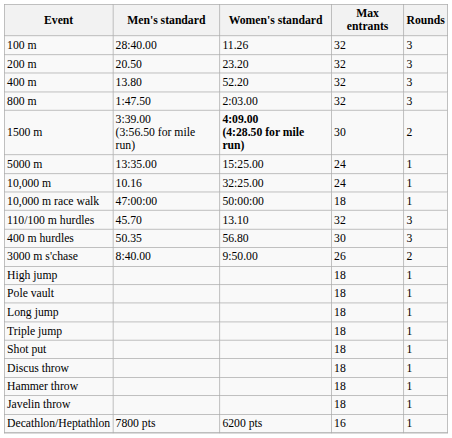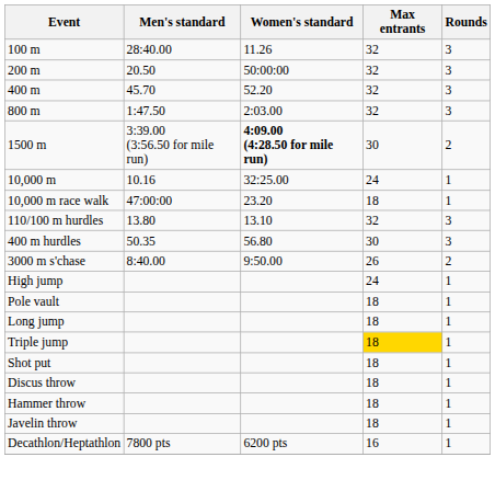200 m | Women's standard: 23.20 -> 50:00:00
400 m | Men's standard: 13.80 -> 45.70
- row: 5000 m | 13:35.00 | 15:25.00 | 24 | 1
10,000 m race walk | Women's standard: 50:00:00 -> 23.20
110/100 m hurdles | Men's standard: 45.70 -> 13.80
High jump | Max entrants: 18 -> 24
Triple jump | Max entrants: no background -> gold background
